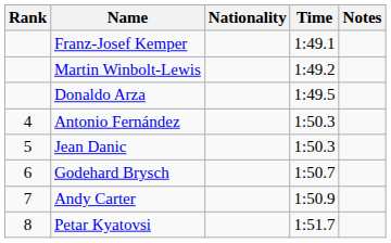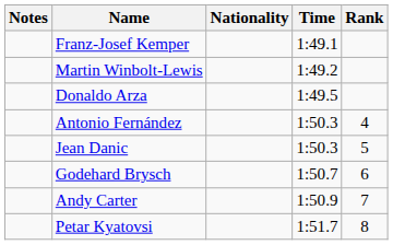columns swapped: Rank <-> Notes
